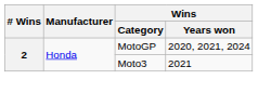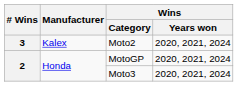+ row: 3 | Kalex | Moto2 | 2020, 2021, 2024
Moto3 | Wins / Years won: 2021 -> 2020, 2021, 2024
